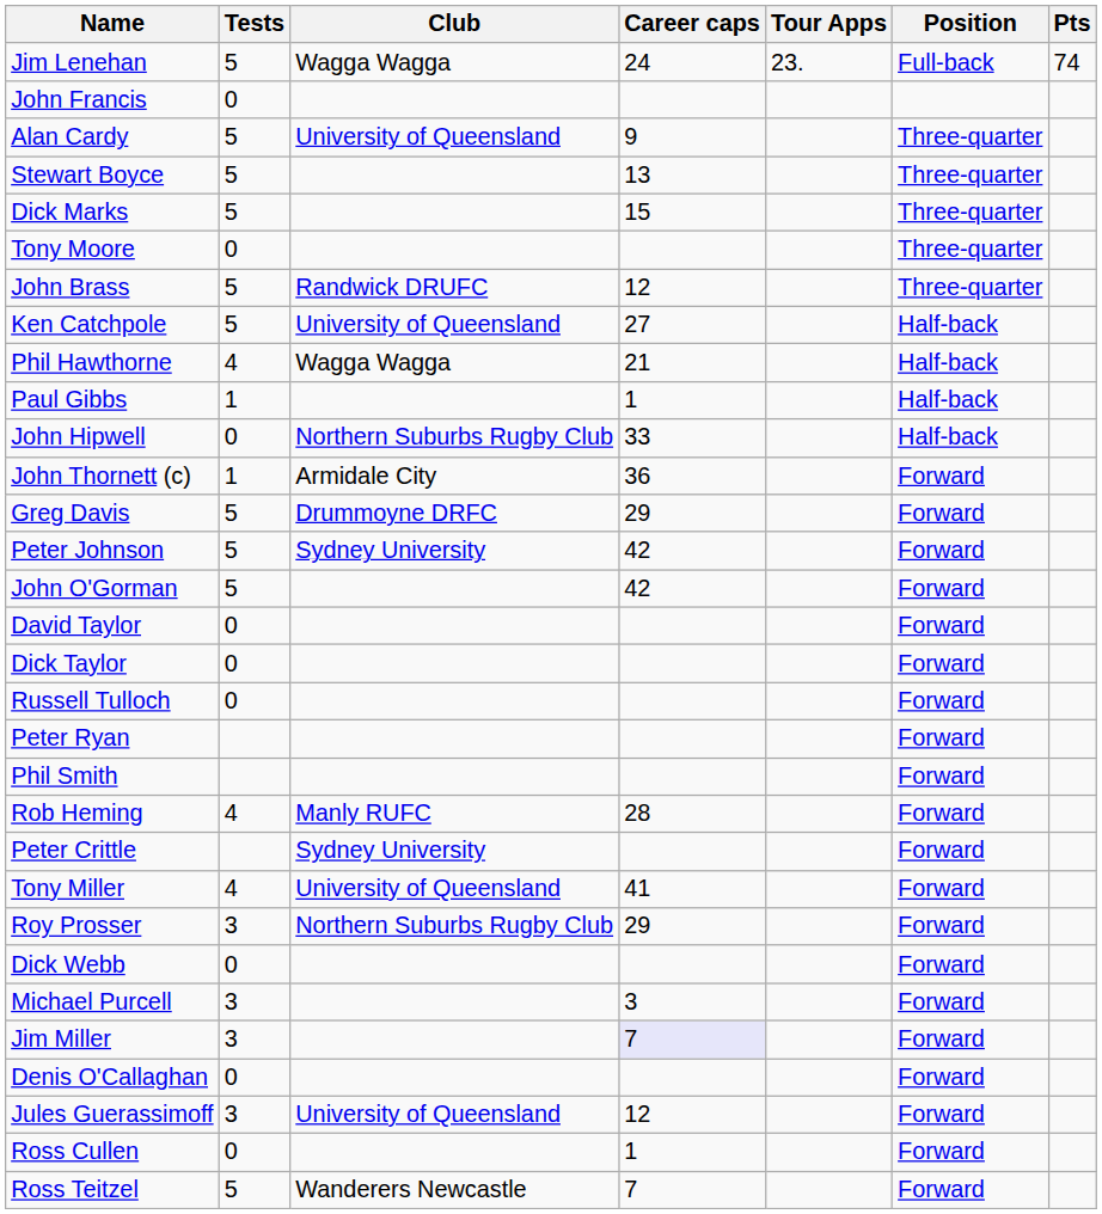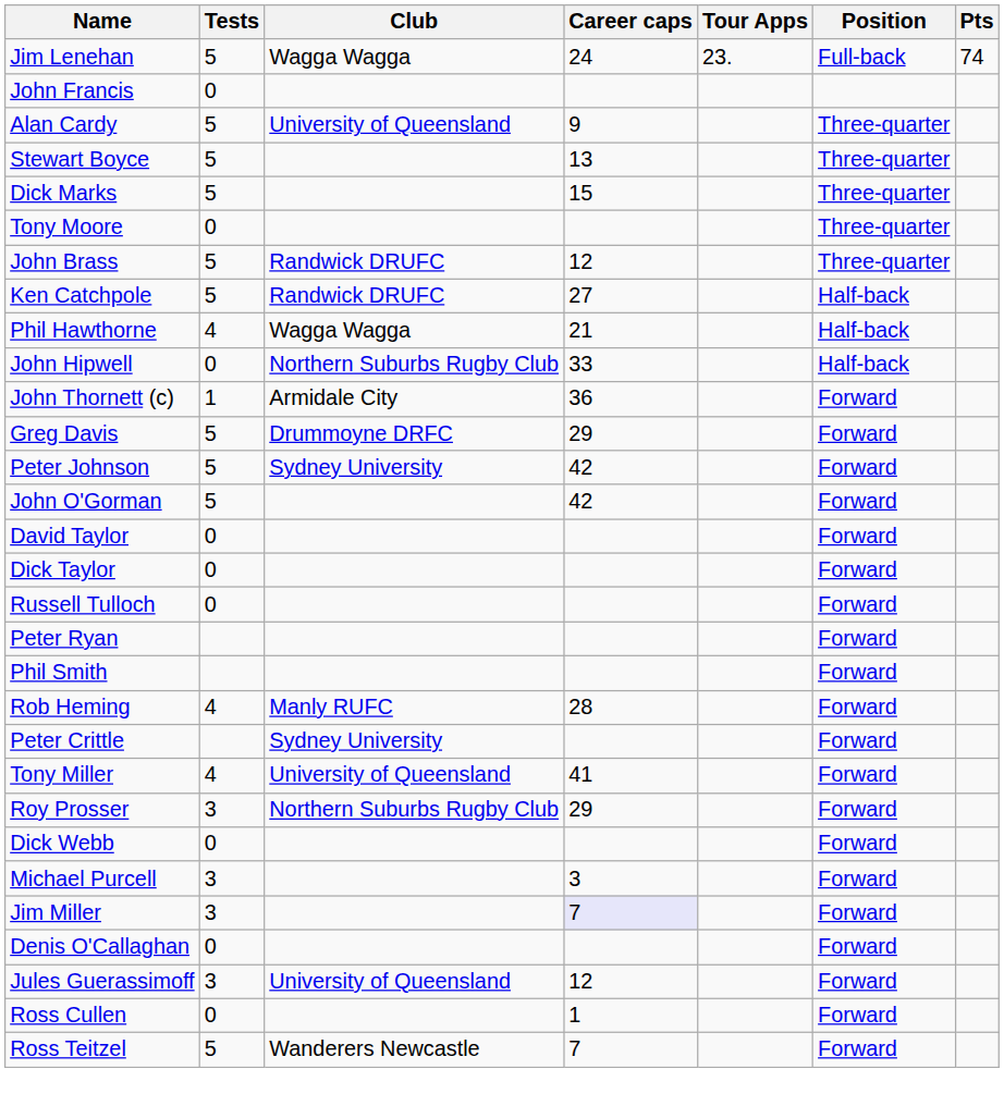Ken Catchpole | Club: University of Queensland -> Randwick DRUFC
- row: Paul Gibbs | 1 | 1 | Half-back
